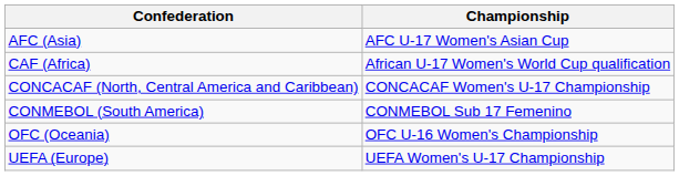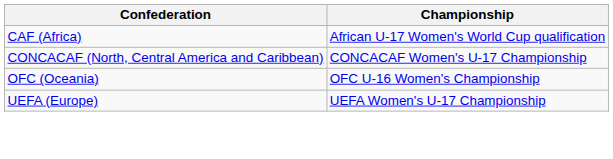- row: AFC (Asia) | AFC U-17 Women's Asian Cup
- row: CONMEBOL (South America) | CONMEBOL Sub 17 Femenino
